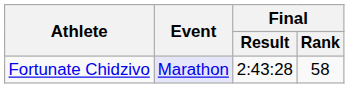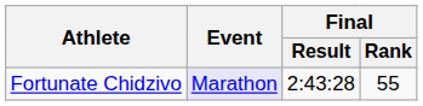Fortunate Chidzivo | Final / Rank: 58 -> 55
